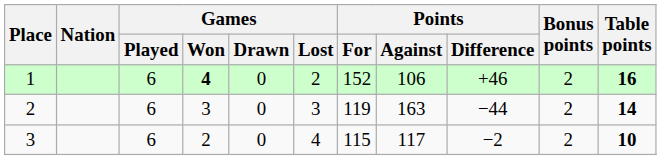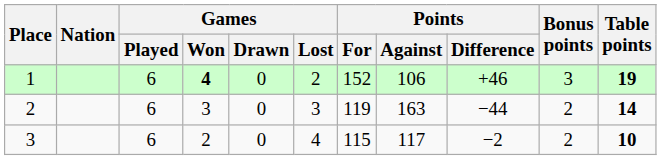1 | Bonus points: 2 -> 3
1 | Table points: 16 -> 19
